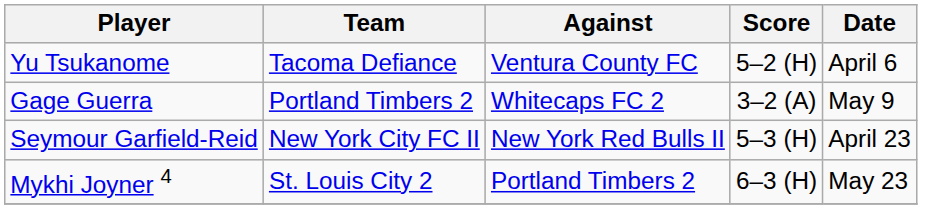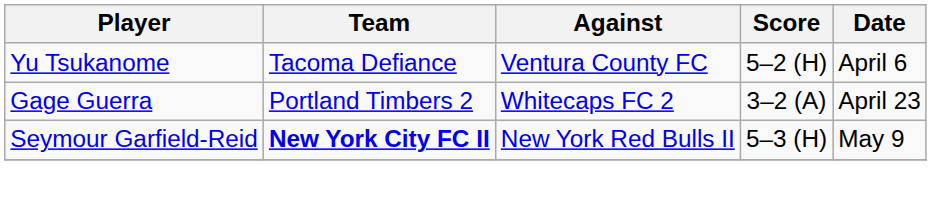Gage Guerra | Date: May 9 -> April 23
Seymour Garfield-Reid | Team: normal -> bold
Seymour Garfield-Reid | Date: April 23 -> May 9
- row: Mykhi Joyner 4 | St. Louis City 2 | Portland Timbers 2 | 6–3 (H) | May 23
